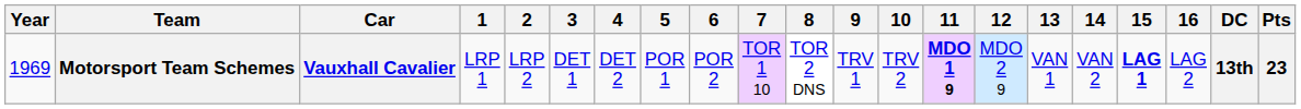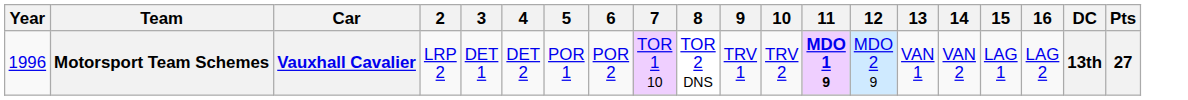- column: 1 | LRP 1
Motorsport Team Schemes | Year: 1969 -> 1996
Motorsport Team Schemes | 15: bold -> normal
Motorsport Team Schemes | Pts: 23 -> 27
